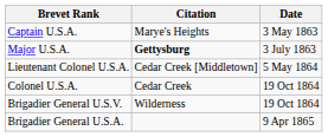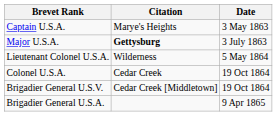Lieutenant Colonel U.S.A. | Citation: Cedar Creek [Middletown] -> Wilderness
Brigadier General U.S.V. | Citation: Wilderness -> Cedar Creek [Middletown]
